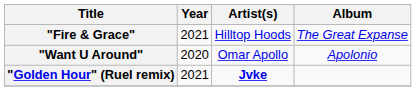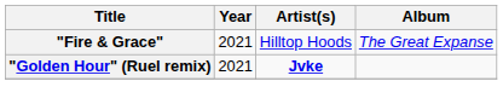- row: "Want U Around" | 2020 | Omar Apollo | Apolonio
